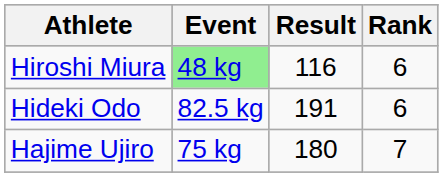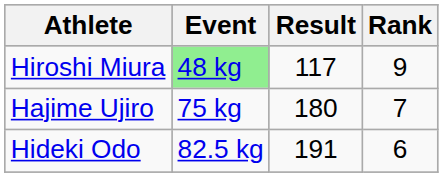Hiroshi Miura | Result: 116 -> 117
Hiroshi Miura | Rank: 6 -> 9
rows swapped: Hideki Odo <-> Hajime Ujiro
